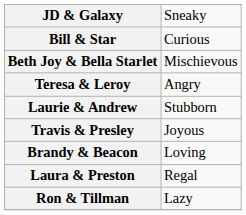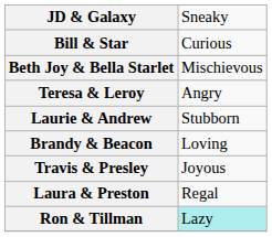rows swapped: Travis & Presley <-> Brandy & Beacon
Ron & Tillman | column 2: no background -> paleturquoise background
